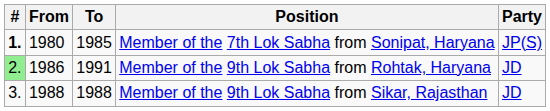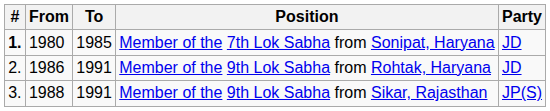Member of the 7th Lok Sabha from Sonipat, Haryana | Party: JP(S) -> JD
Member of the 9th Lok Sabha from Rohtak, Haryana | #: lightgreen background -> no background
Member of the 9th Lok Sabha from Sikar, Rajasthan | To: 1988 -> 1991
Member of the 9th Lok Sabha from Sikar, Rajasthan | Party: JD -> JP(S)
